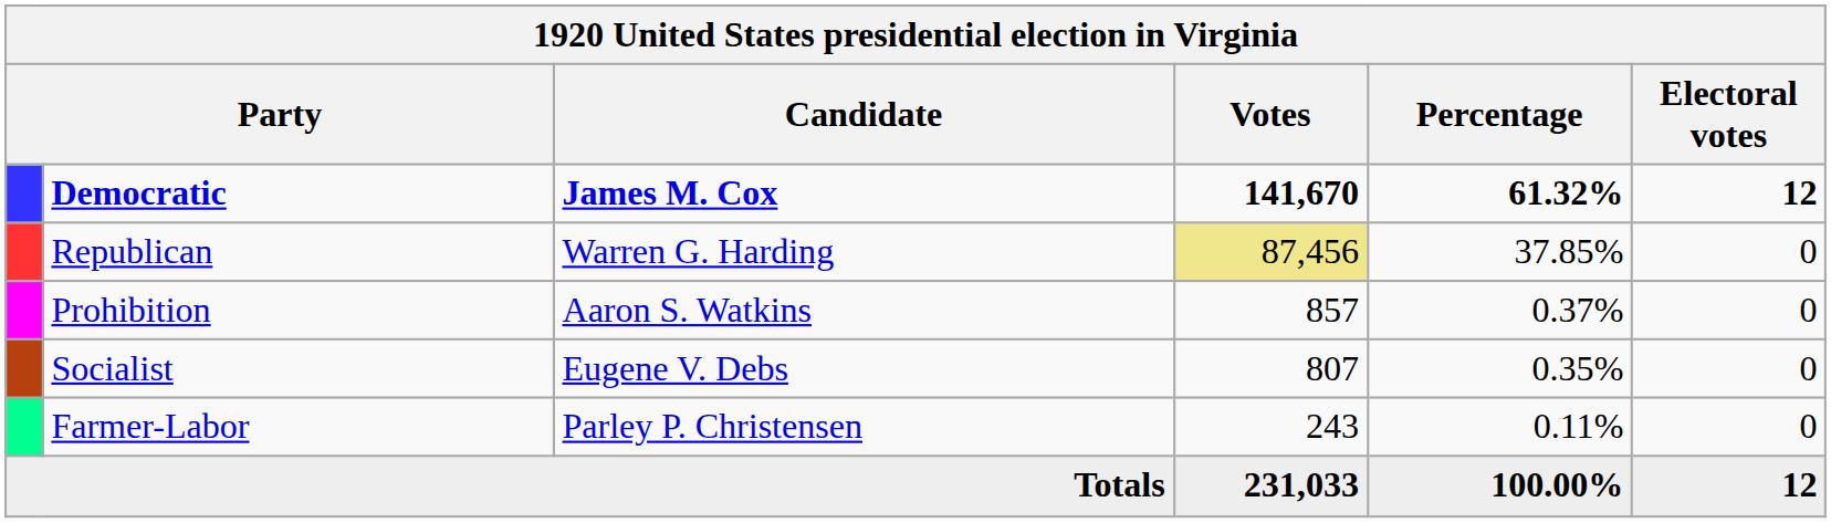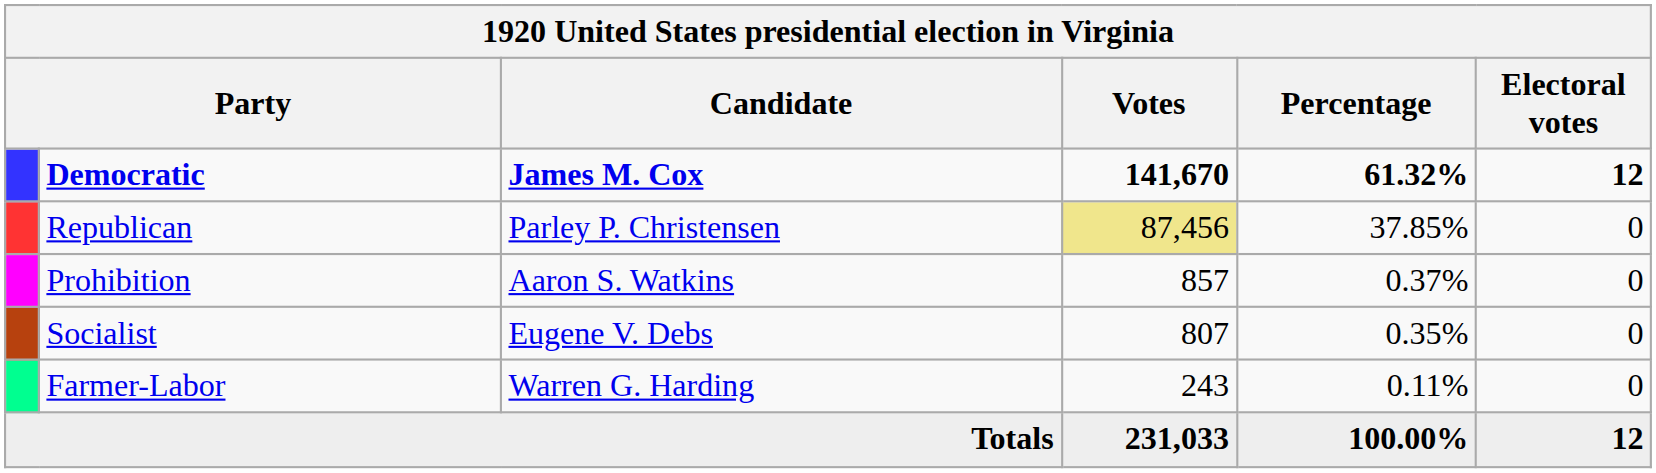Republican | Candidate: Warren G. Harding -> Parley P. Christensen
Farmer-Labor | Candidate: Parley P. Christensen -> Warren G. Harding
